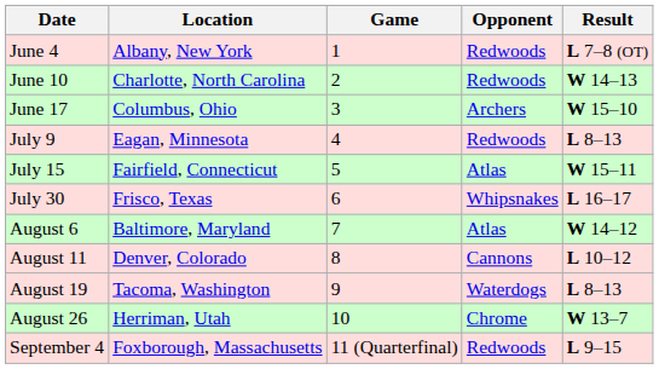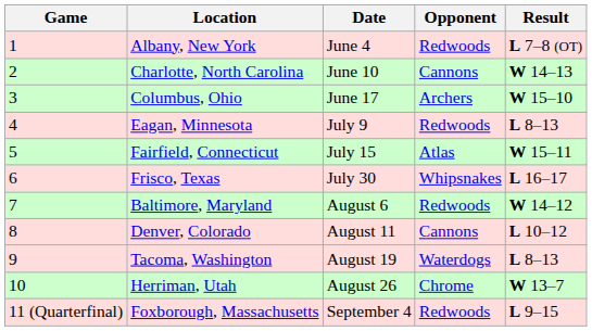columns swapped: Game <-> Date
Charlotte, North Carolina | Opponent: Redwoods -> Cannons
Baltimore, Maryland | Opponent: Atlas -> Redwoods
